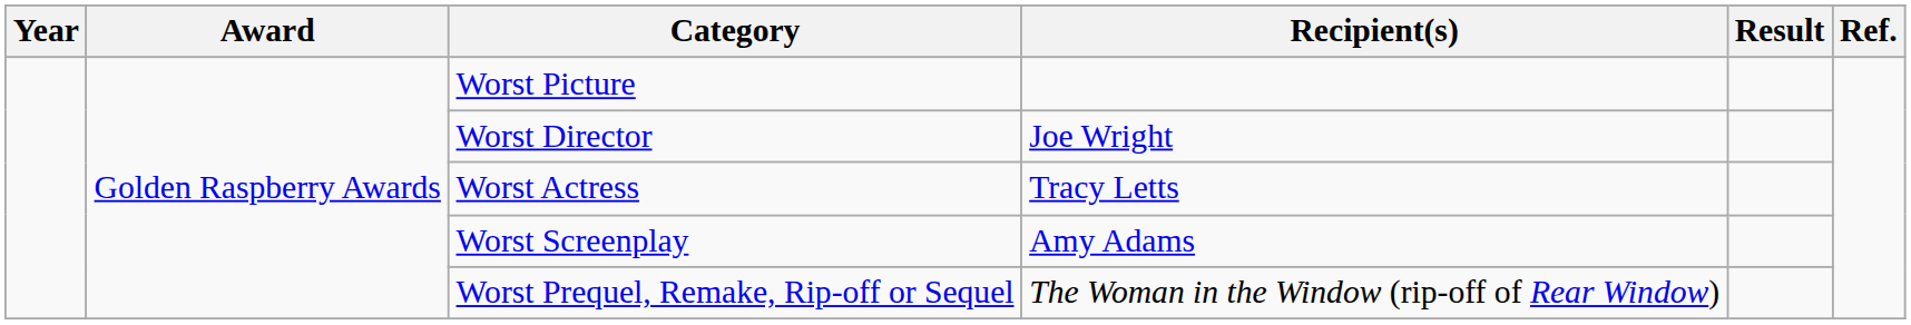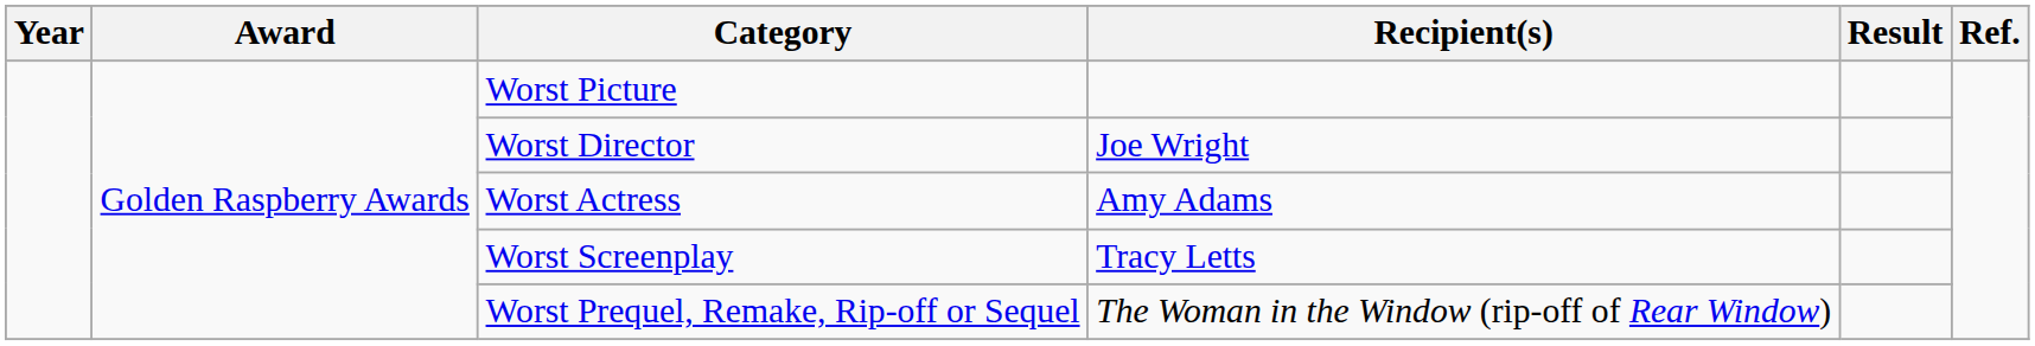Worst Actress | Recipient(s): Tracy Letts -> Amy Adams
Worst Screenplay | Recipient(s): Amy Adams -> Tracy Letts
